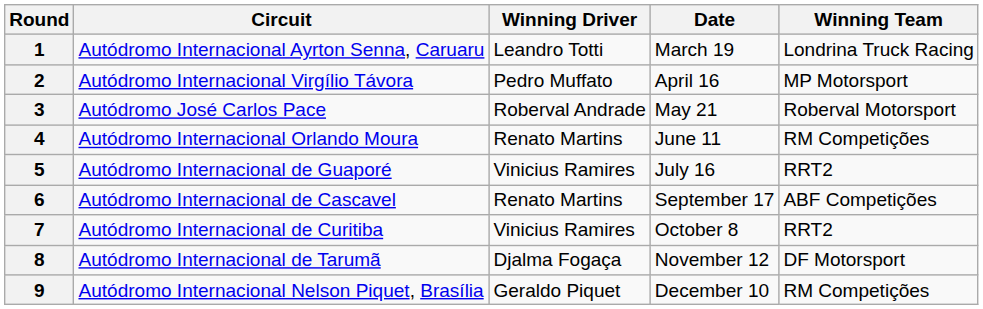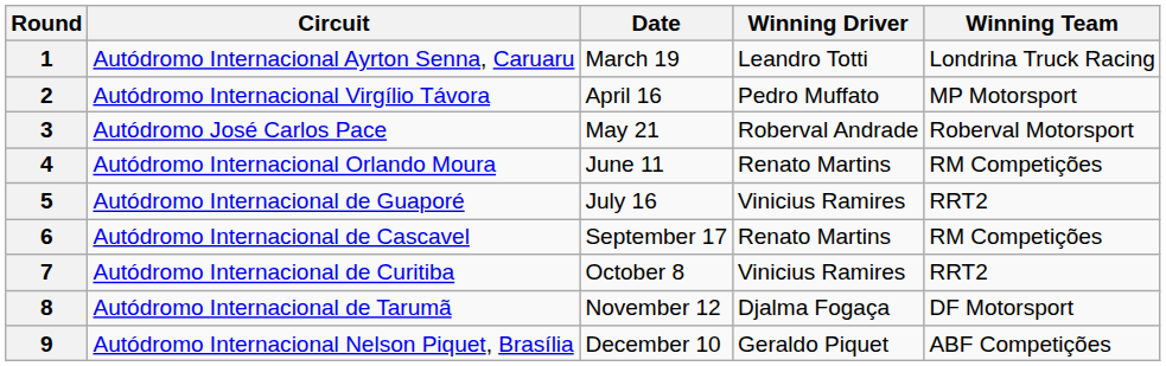columns swapped: Date <-> Winning Driver
6 | Winning Team: ABF Competições -> RM Competições
9 | Winning Team: RM Competições -> ABF Competições
